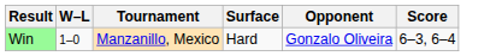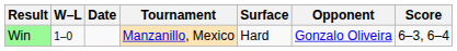+ column: Date
